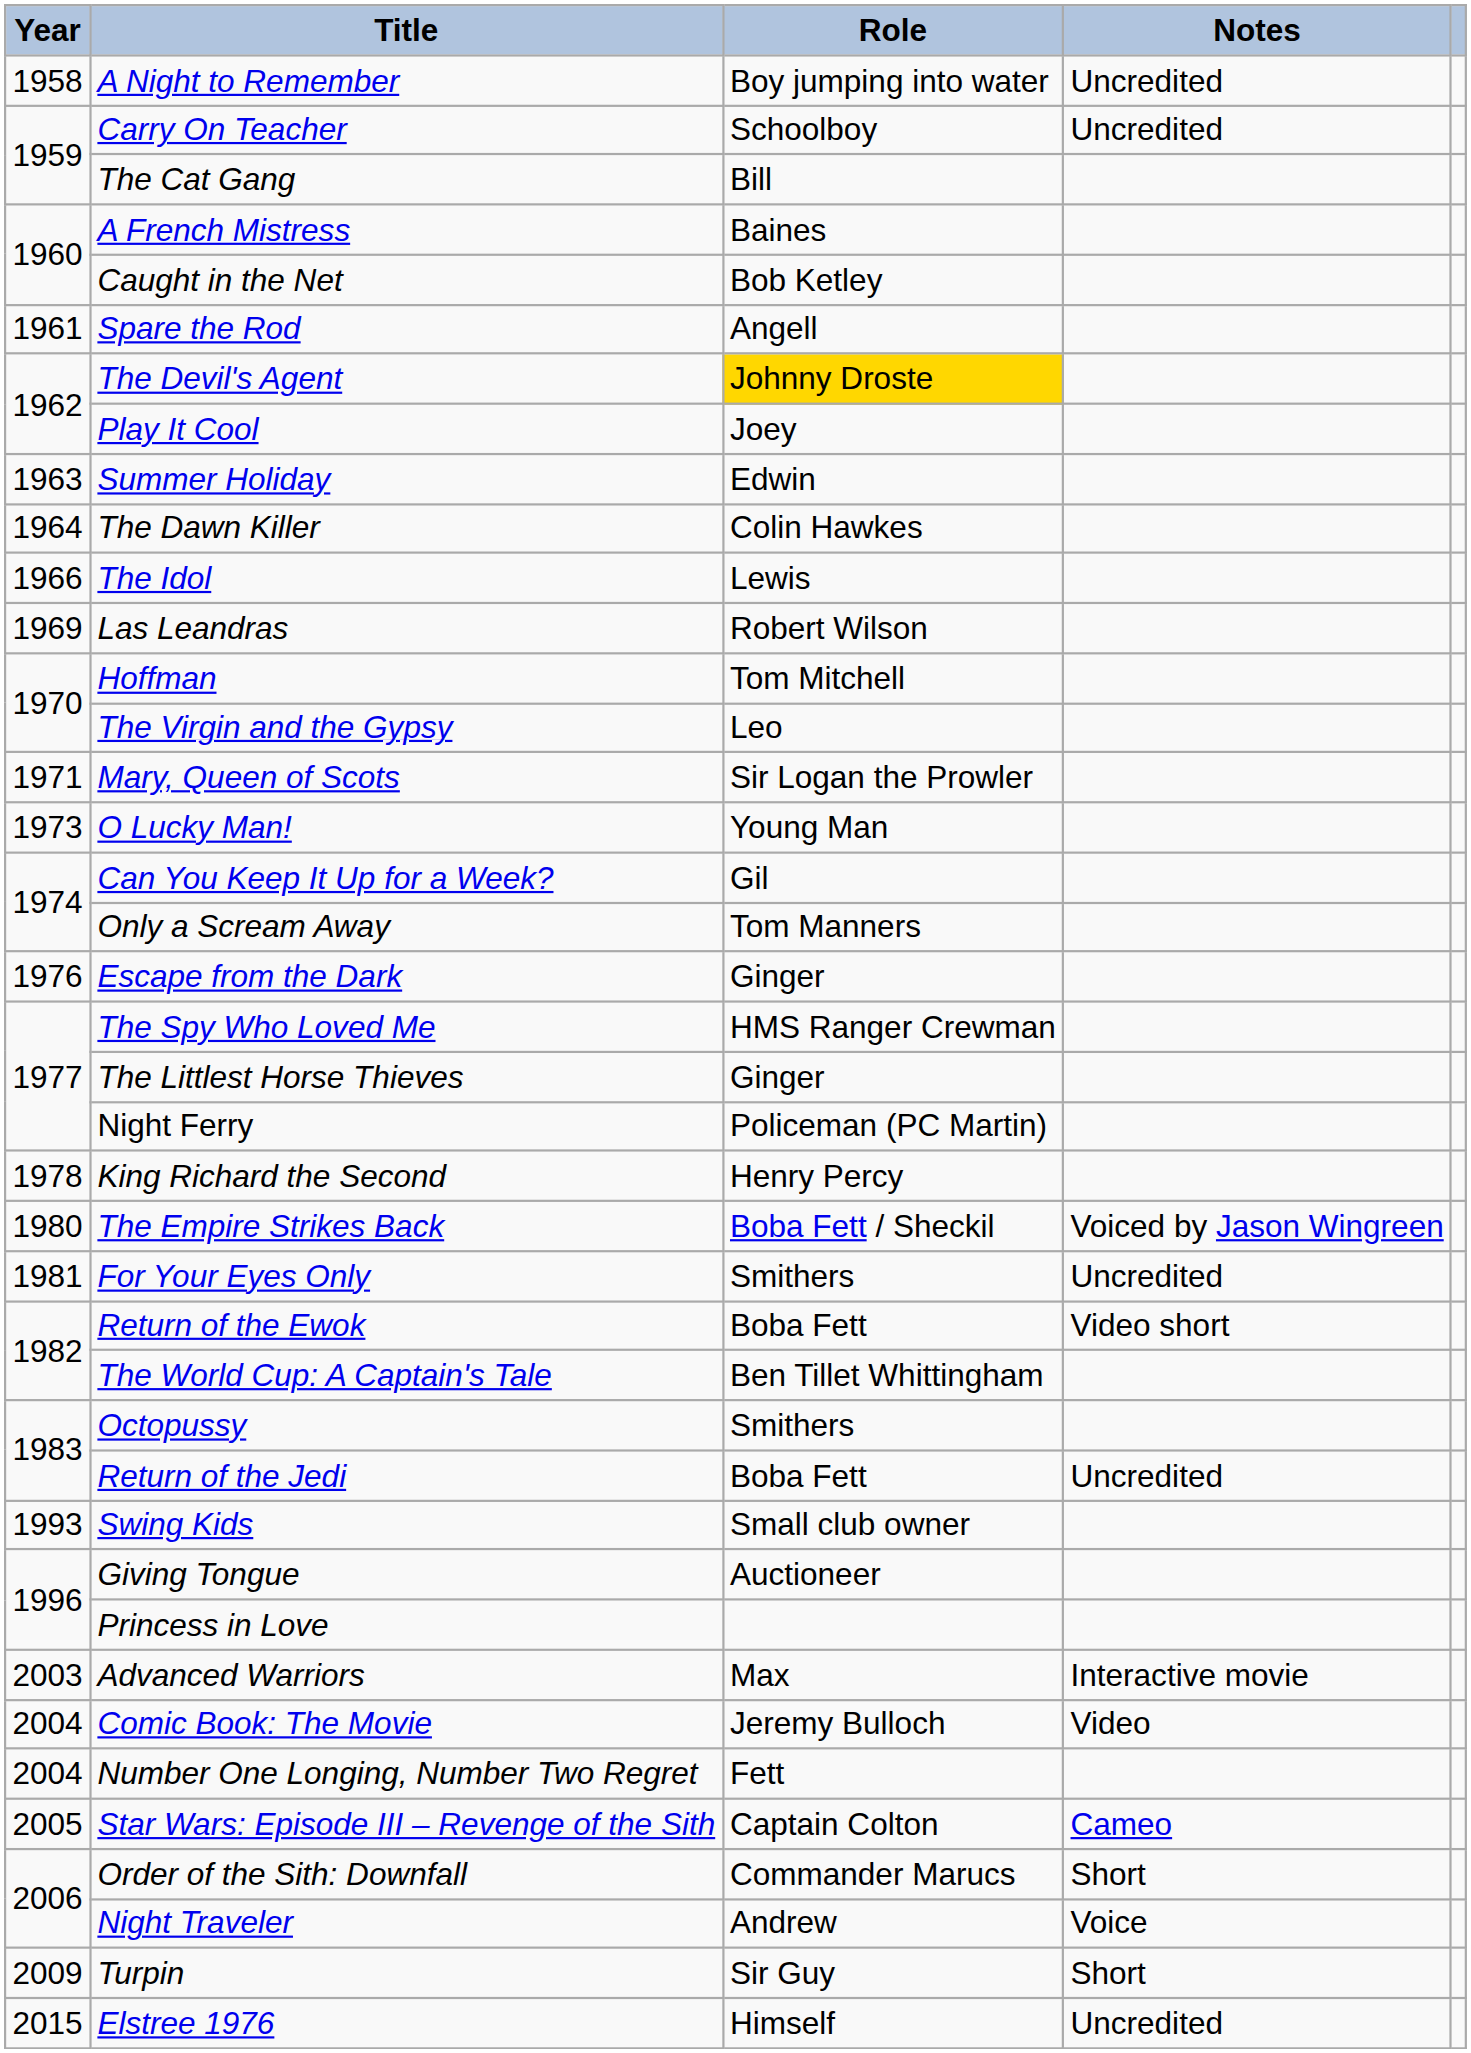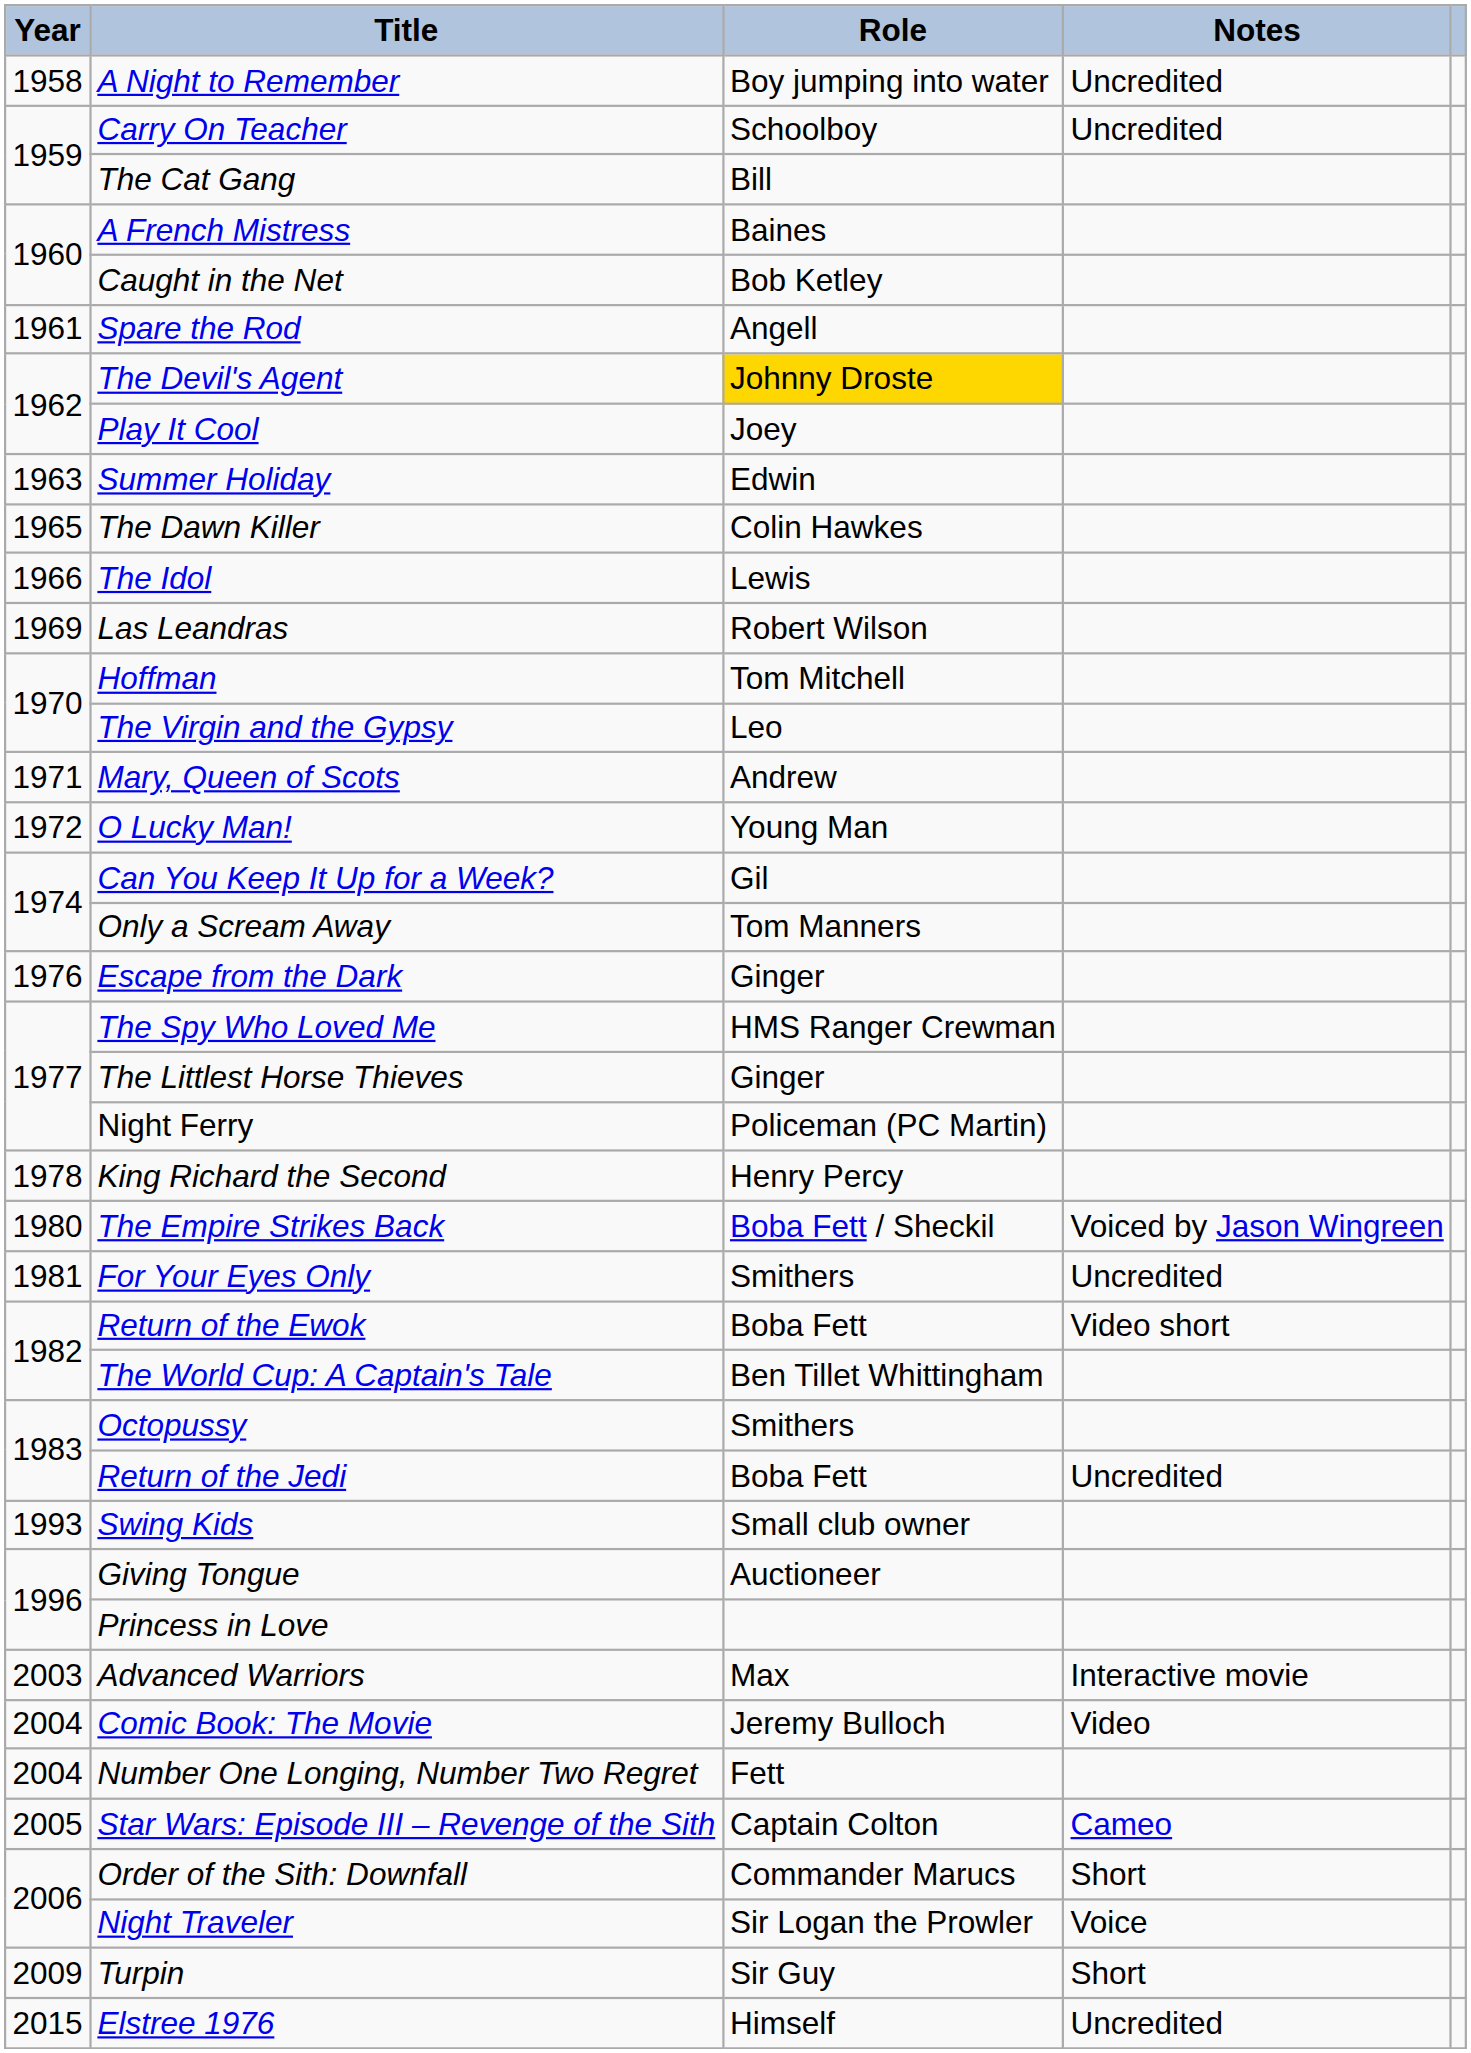The Dawn Killer | Year: 1964 -> 1965
Mary, Queen of Scots | Role: Sir Logan the Prowler -> Andrew
O Lucky Man! | Year: 1973 -> 1972
Night Traveler | Role: Andrew -> Sir Logan the Prowler
